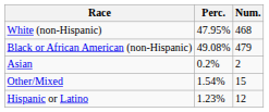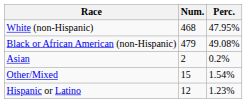columns swapped: Num. <-> Perc.
